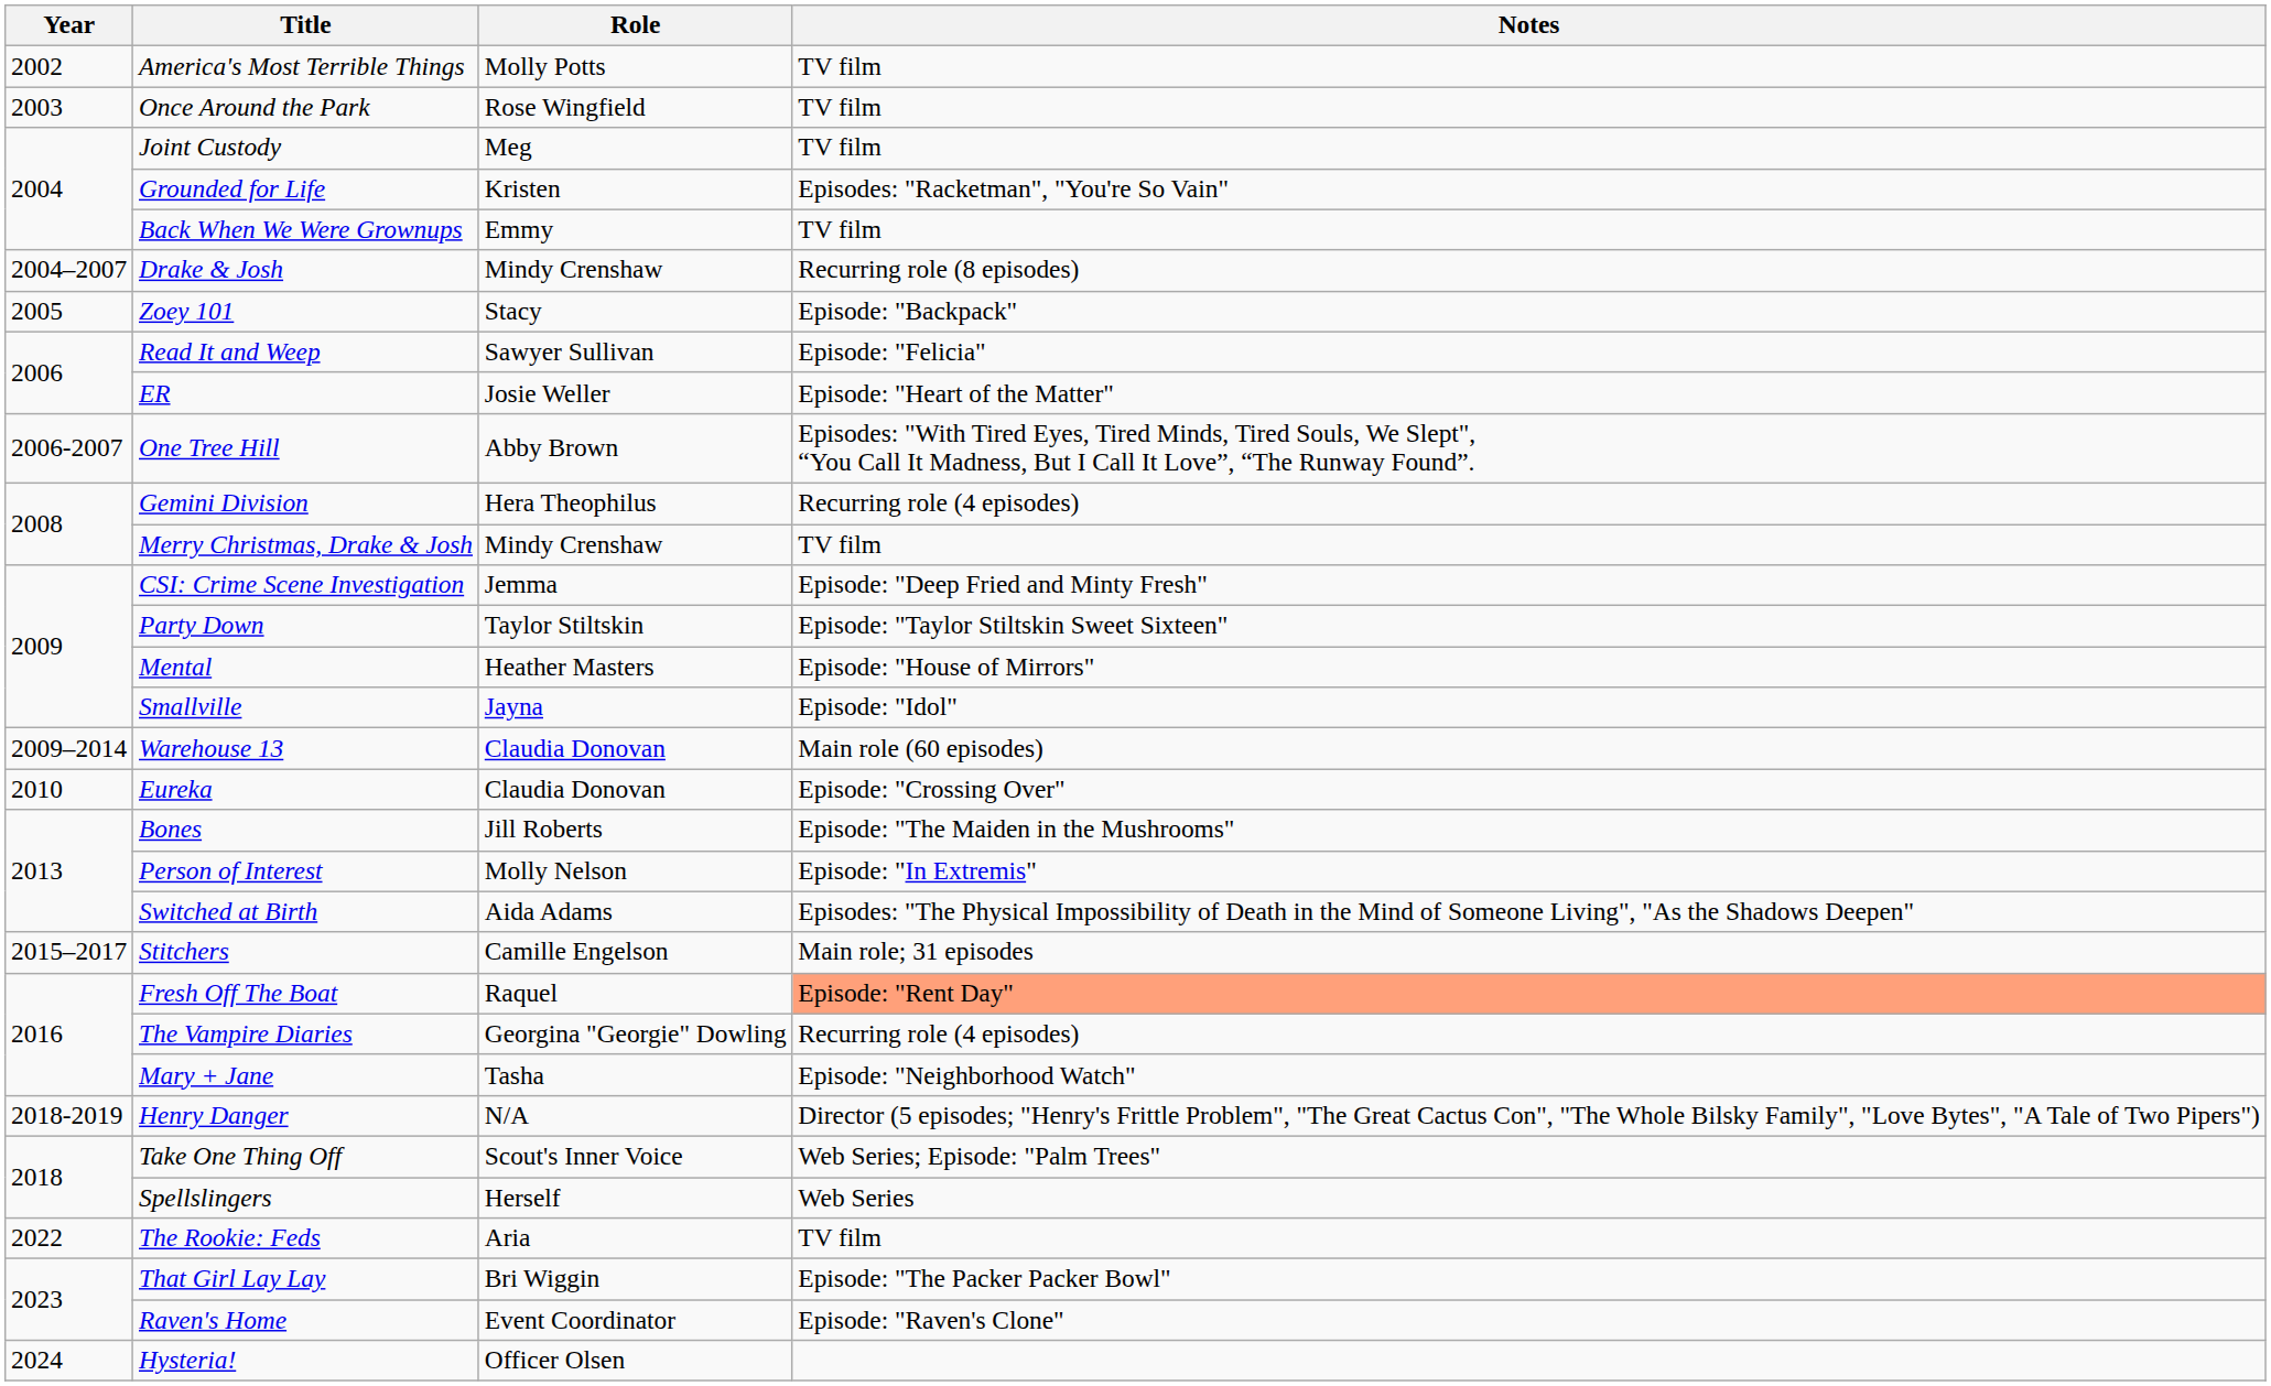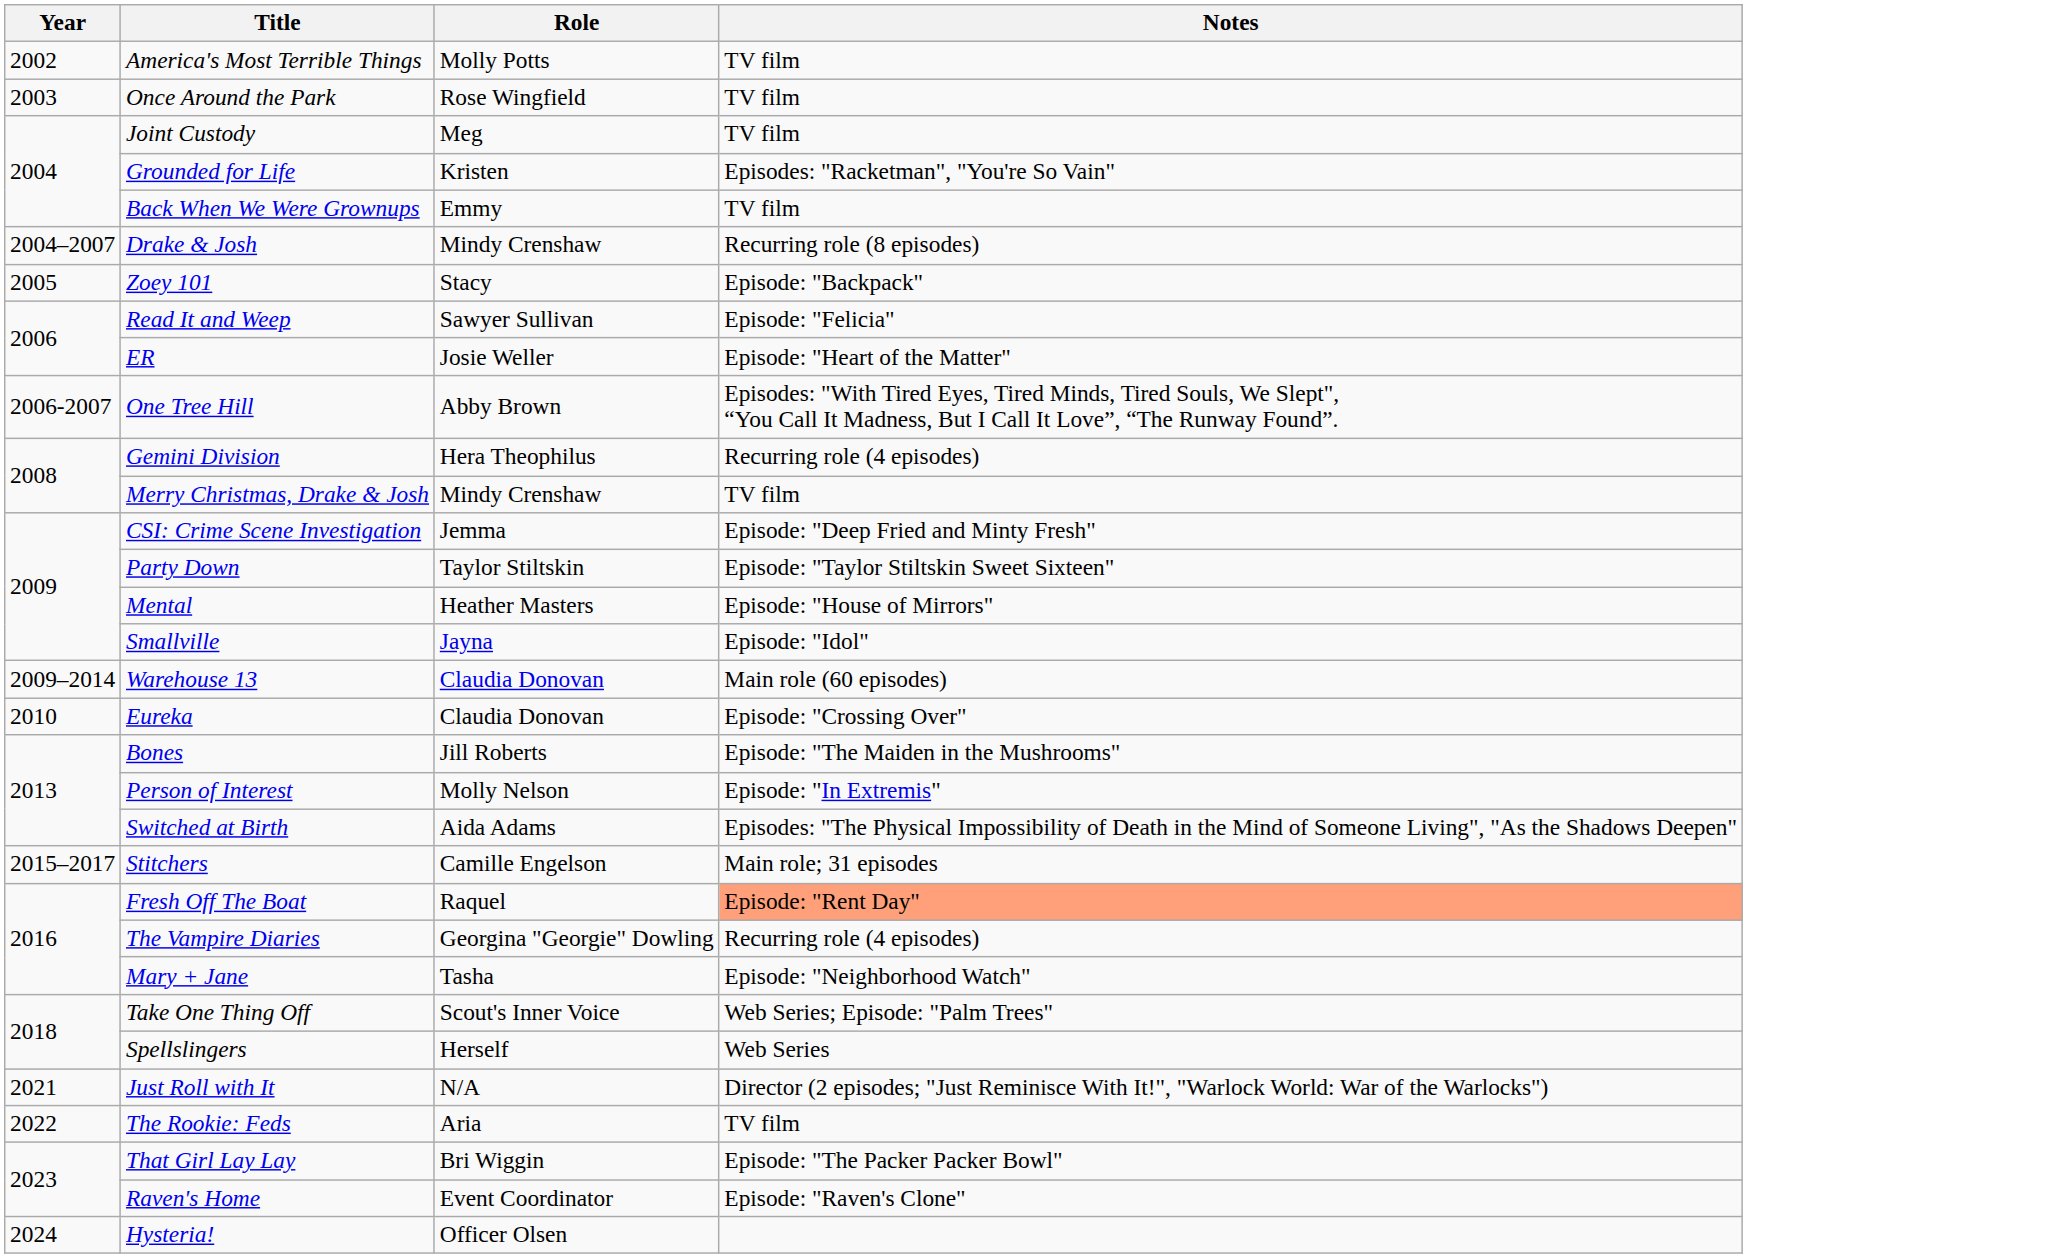- row: 2018-2019 | Henry Danger | N/A | Director (5 episodes; "Henry's Frittle Problem", "The Great Cactus Con", "The Whole Bilsky Family", "Love Bytes", "A Tale of Two Pipers")
+ row: 2021 | Just Roll with It | N/A | Director (2 episodes; "Just Reminisce With It!", "Warlock World: War of the Warlocks")
